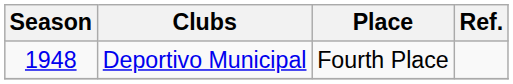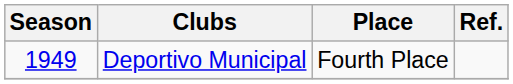Deportivo Municipal | Season: 1948 -> 1949
